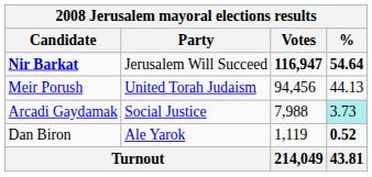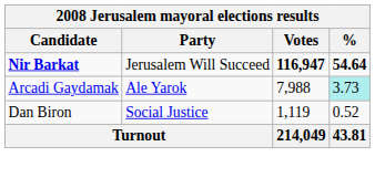- row: Meir Porush | United Torah Judaism | 94,456 | 44.13
Arcadi Gaydamak | Party: Social Justice -> Ale Yarok
Dan Biron | Party: Ale Yarok -> Social Justice
Dan Biron | %: bold -> normal
